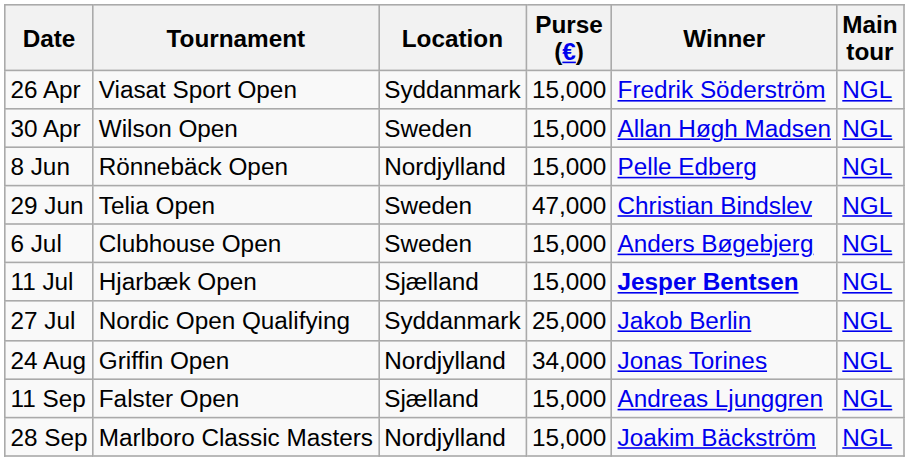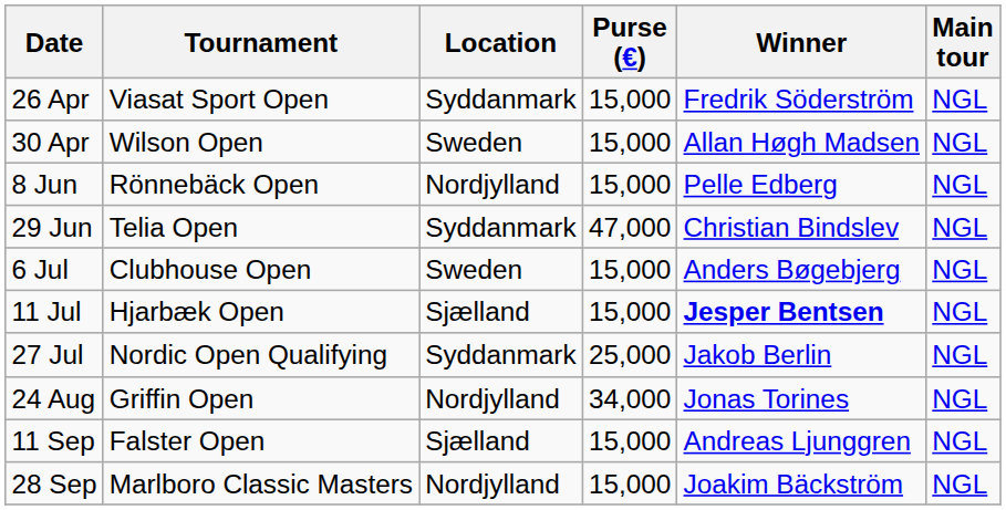29 Jun | Location: Sweden -> Syddanmark
